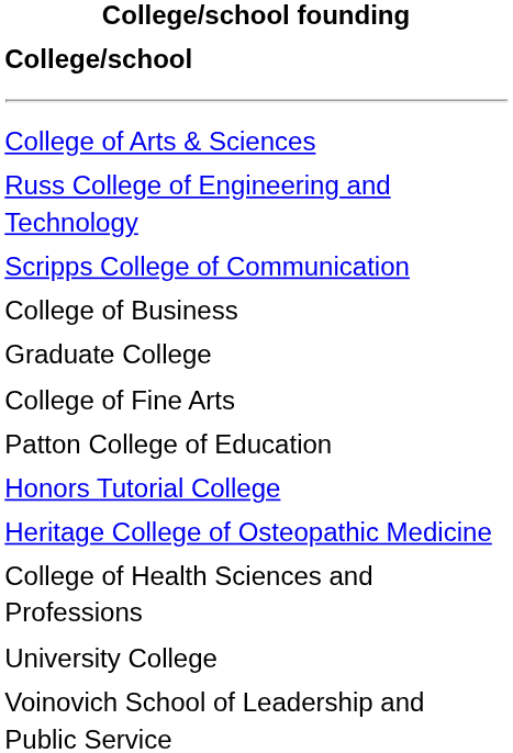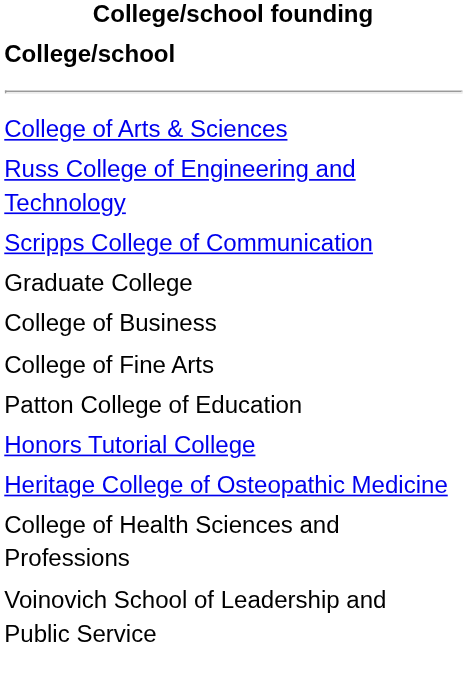rows swapped: College of Business <-> Graduate College
- row: University College
